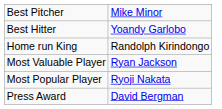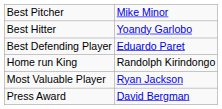+ row: Best Defending Player | Eduardo Paret
- row: Most Popular Player | Ryoji Nakata
